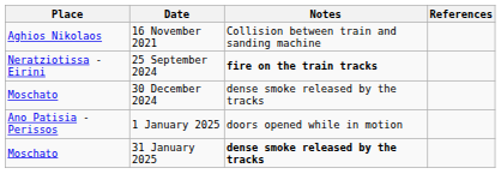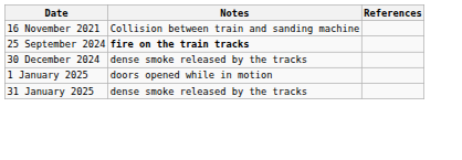- column: Place | Aghios Nikolaos | Neratziotissa - Eirini | Moschato | Ano Patisia - Perissos | Moschato
31 January 2025 | Notes: bold -> normal
